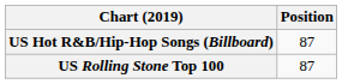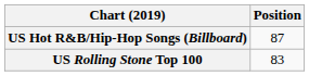US Rolling Stone Top 100 | Position: 87 -> 83
